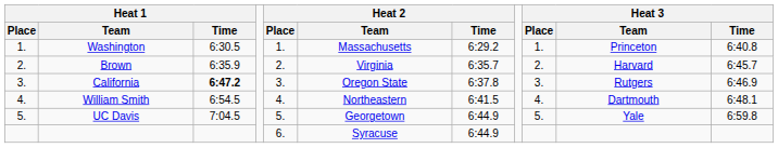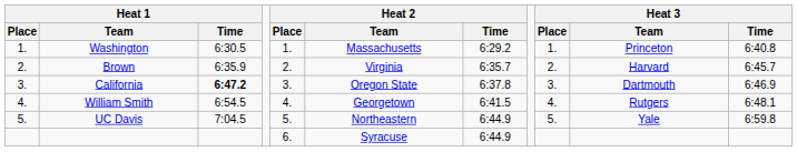California | Heat 3 / Team: Rutgers -> Dartmouth
William Smith | Heat 2 / Team: Northeastern -> Georgetown
William Smith | Heat 3 / Team: Dartmouth -> Rutgers
UC Davis | Heat 2 / Team: Georgetown -> Northeastern
